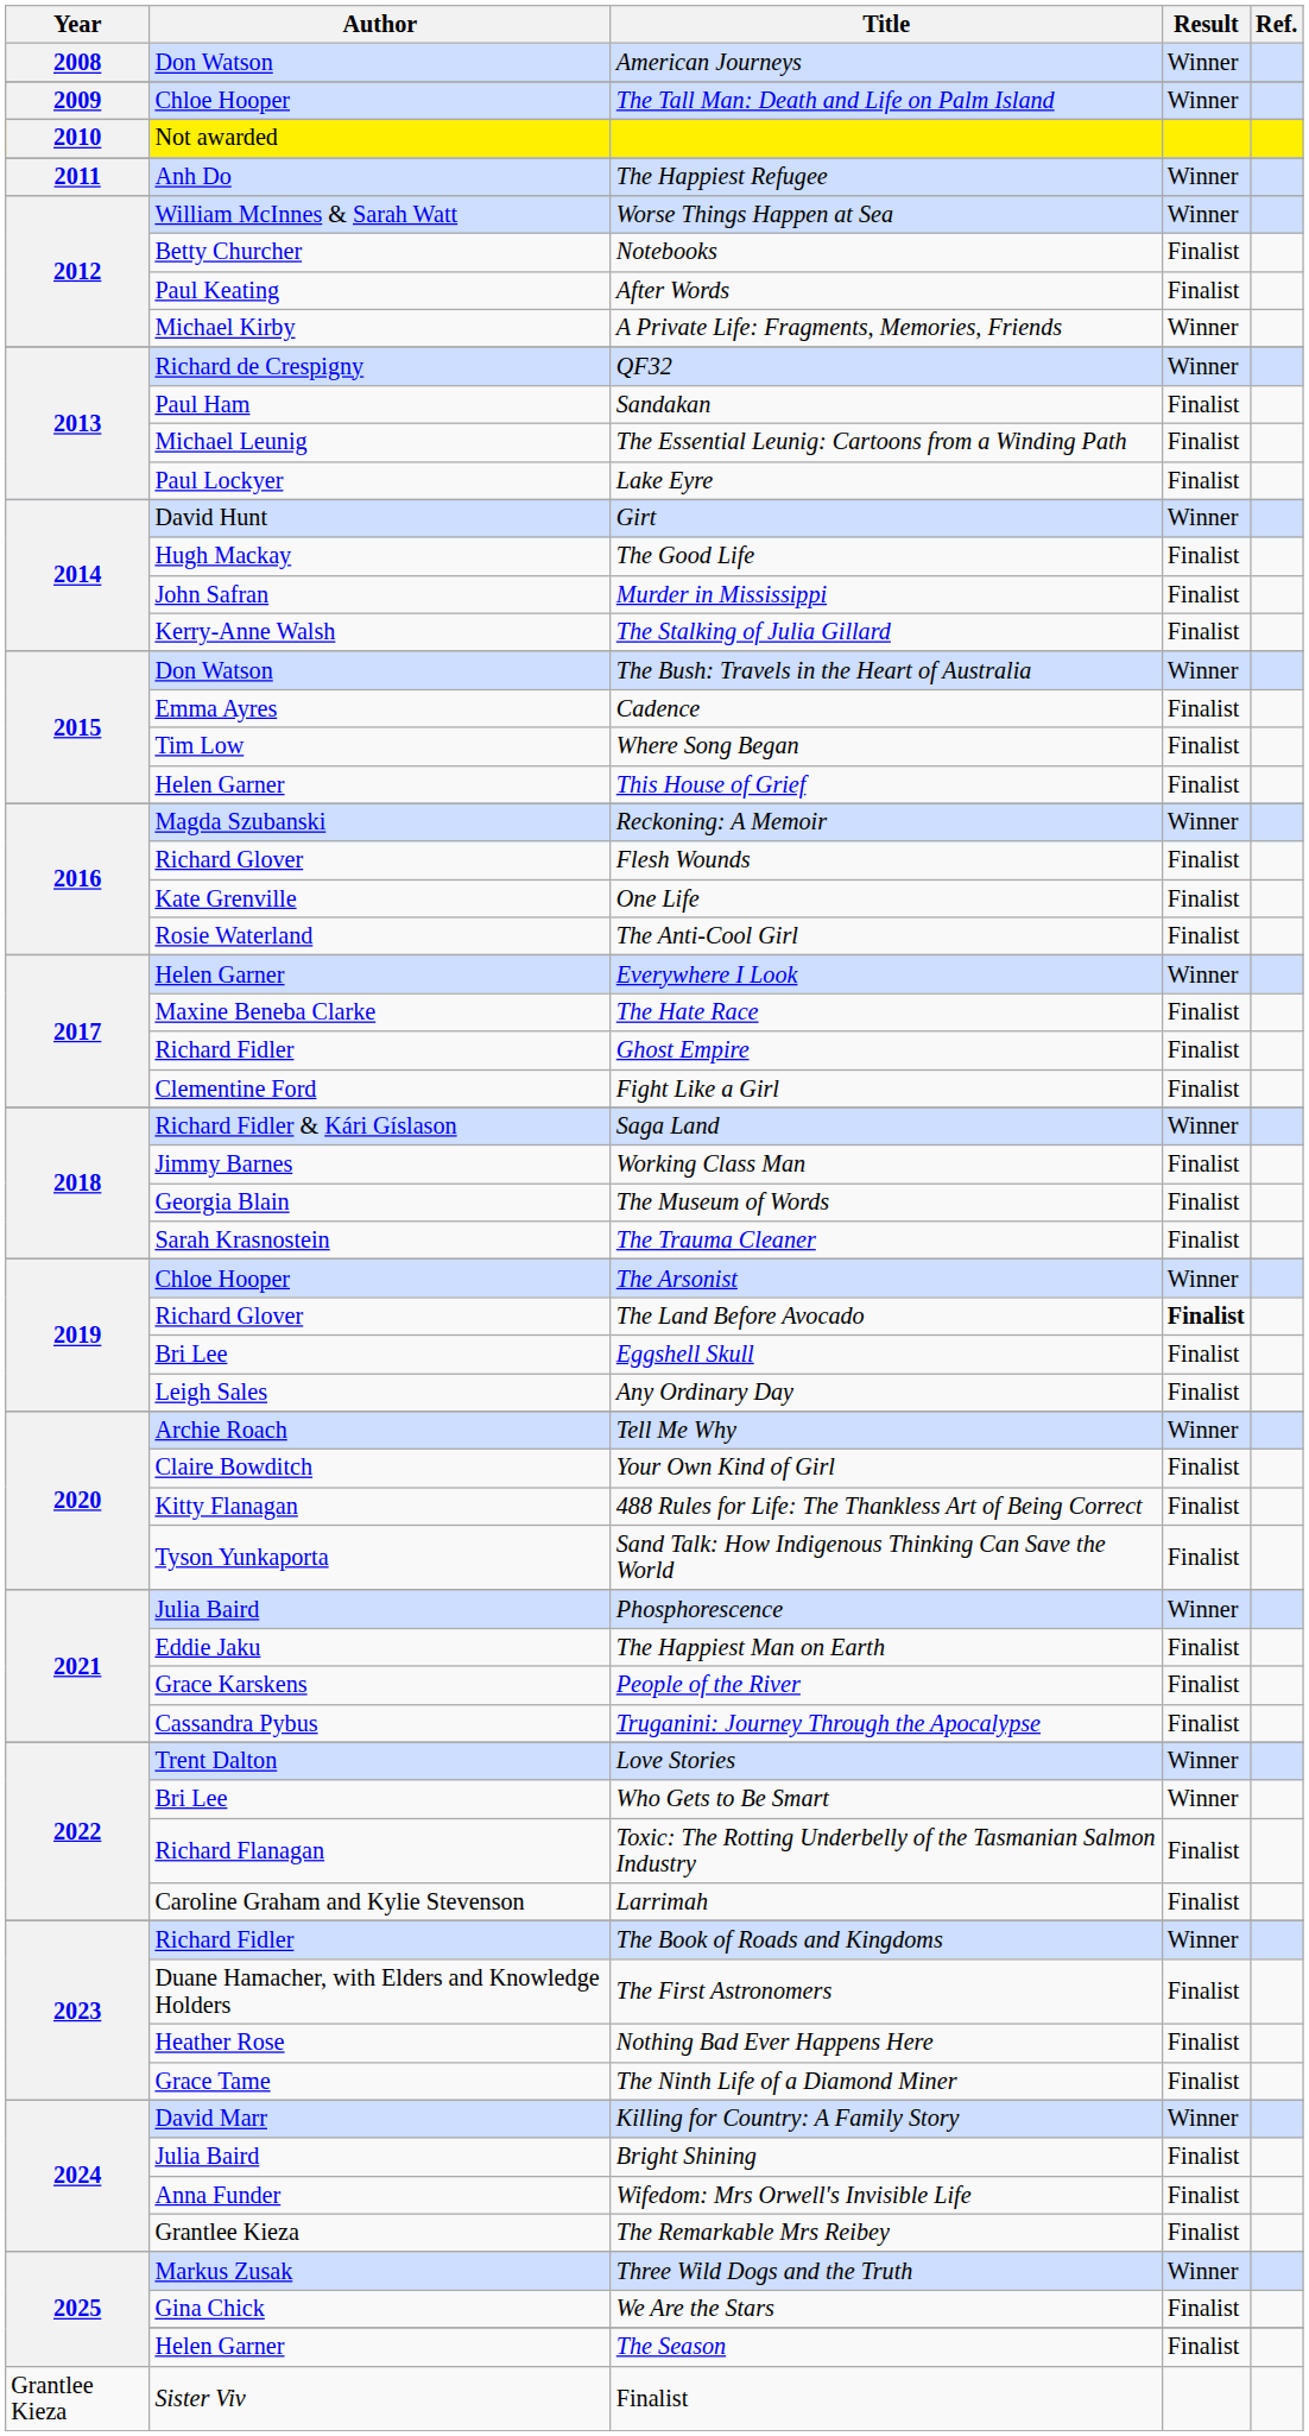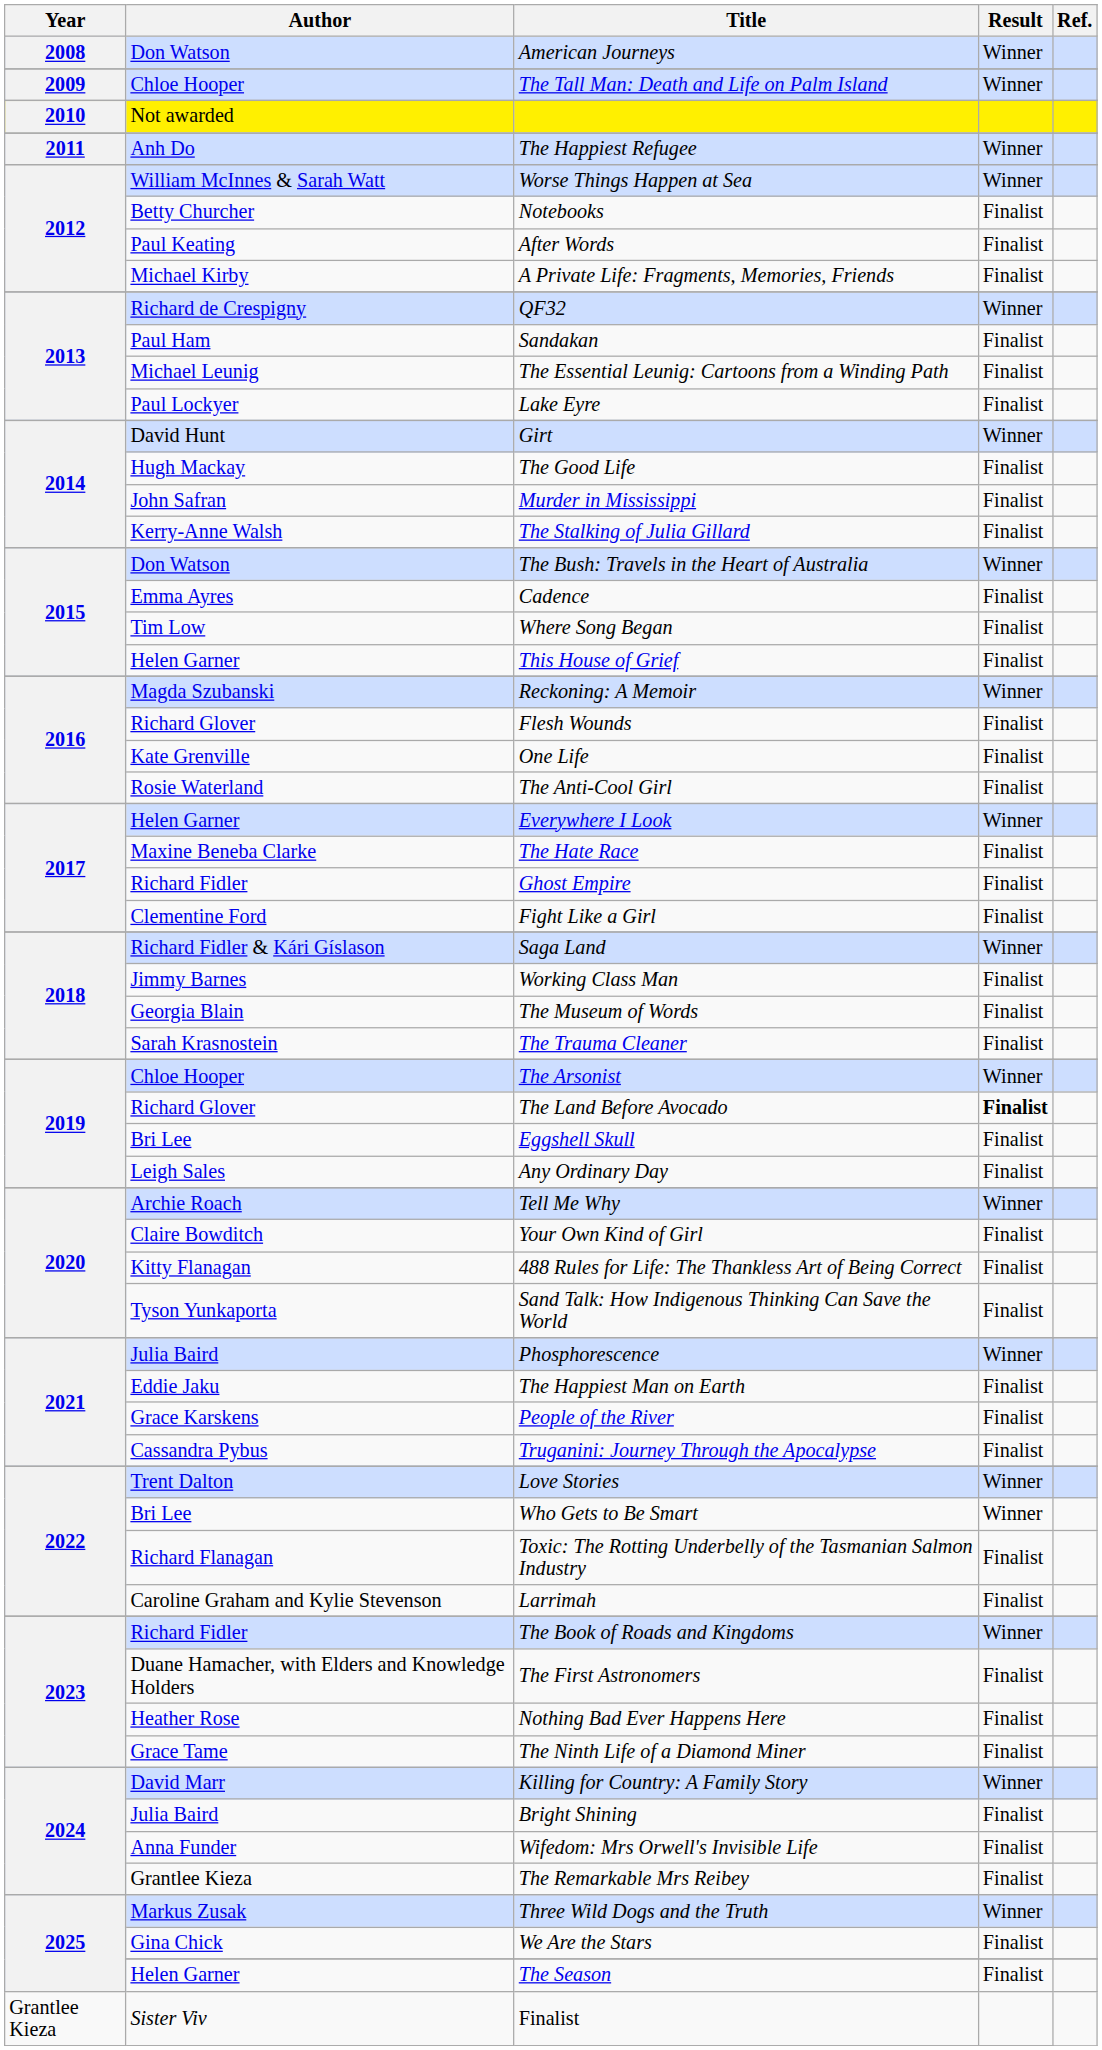A Private Life: Fragments, Memories, Friends | Result: Winner -> Finalist
